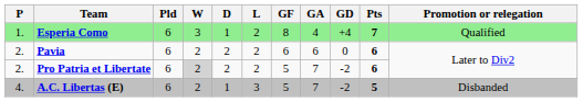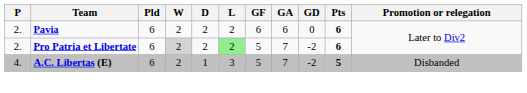- row: 1. | Esperia Como | 6 | 3 | 1 | 2 | 8 | 4 | +4 | 7 | Qualified
Pro Patria et Libertate | L: no background -> lightgreen background
